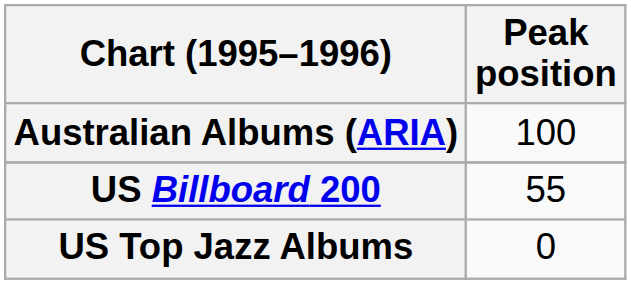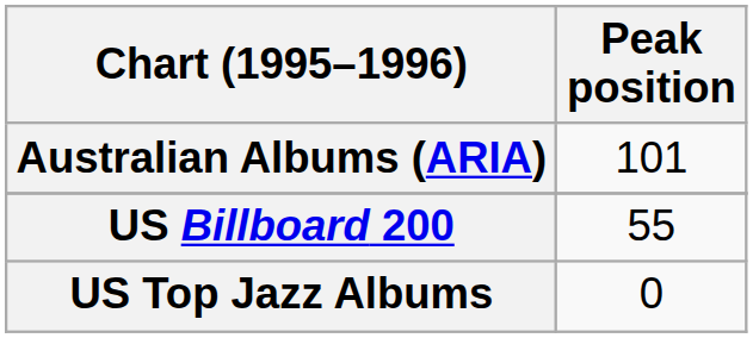Australian Albums (ARIA) | Peak position: 100 -> 101
